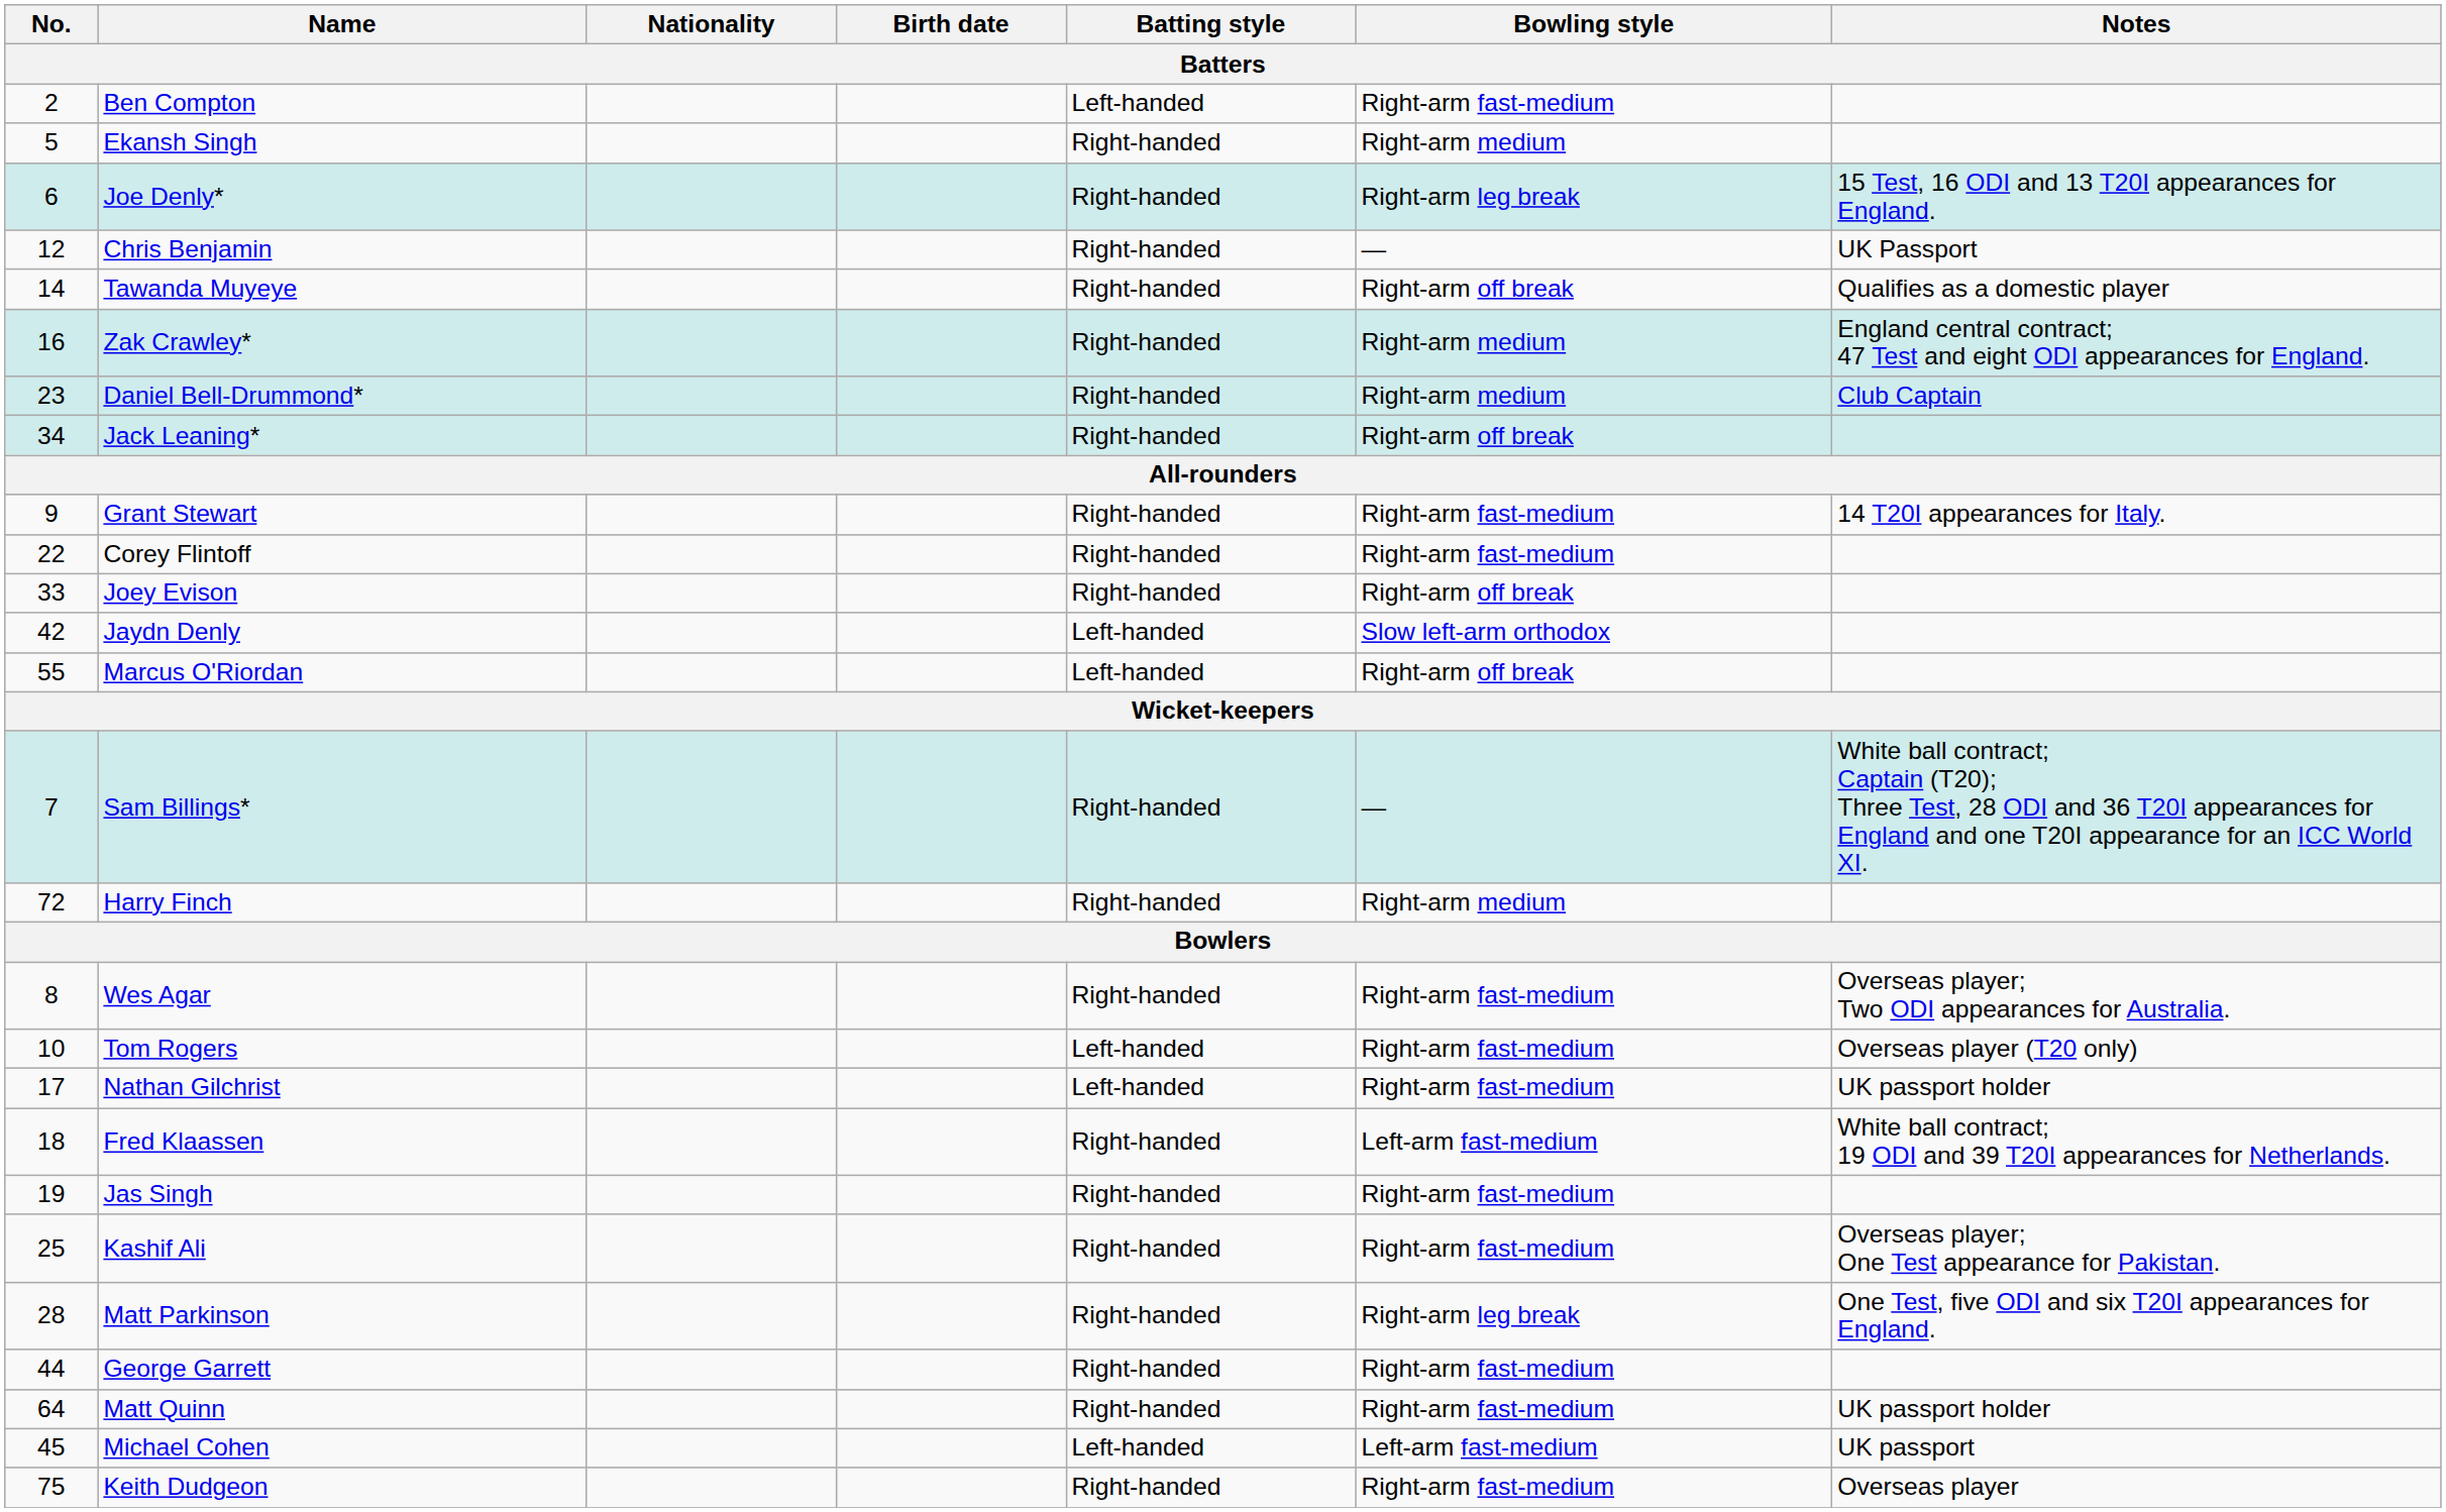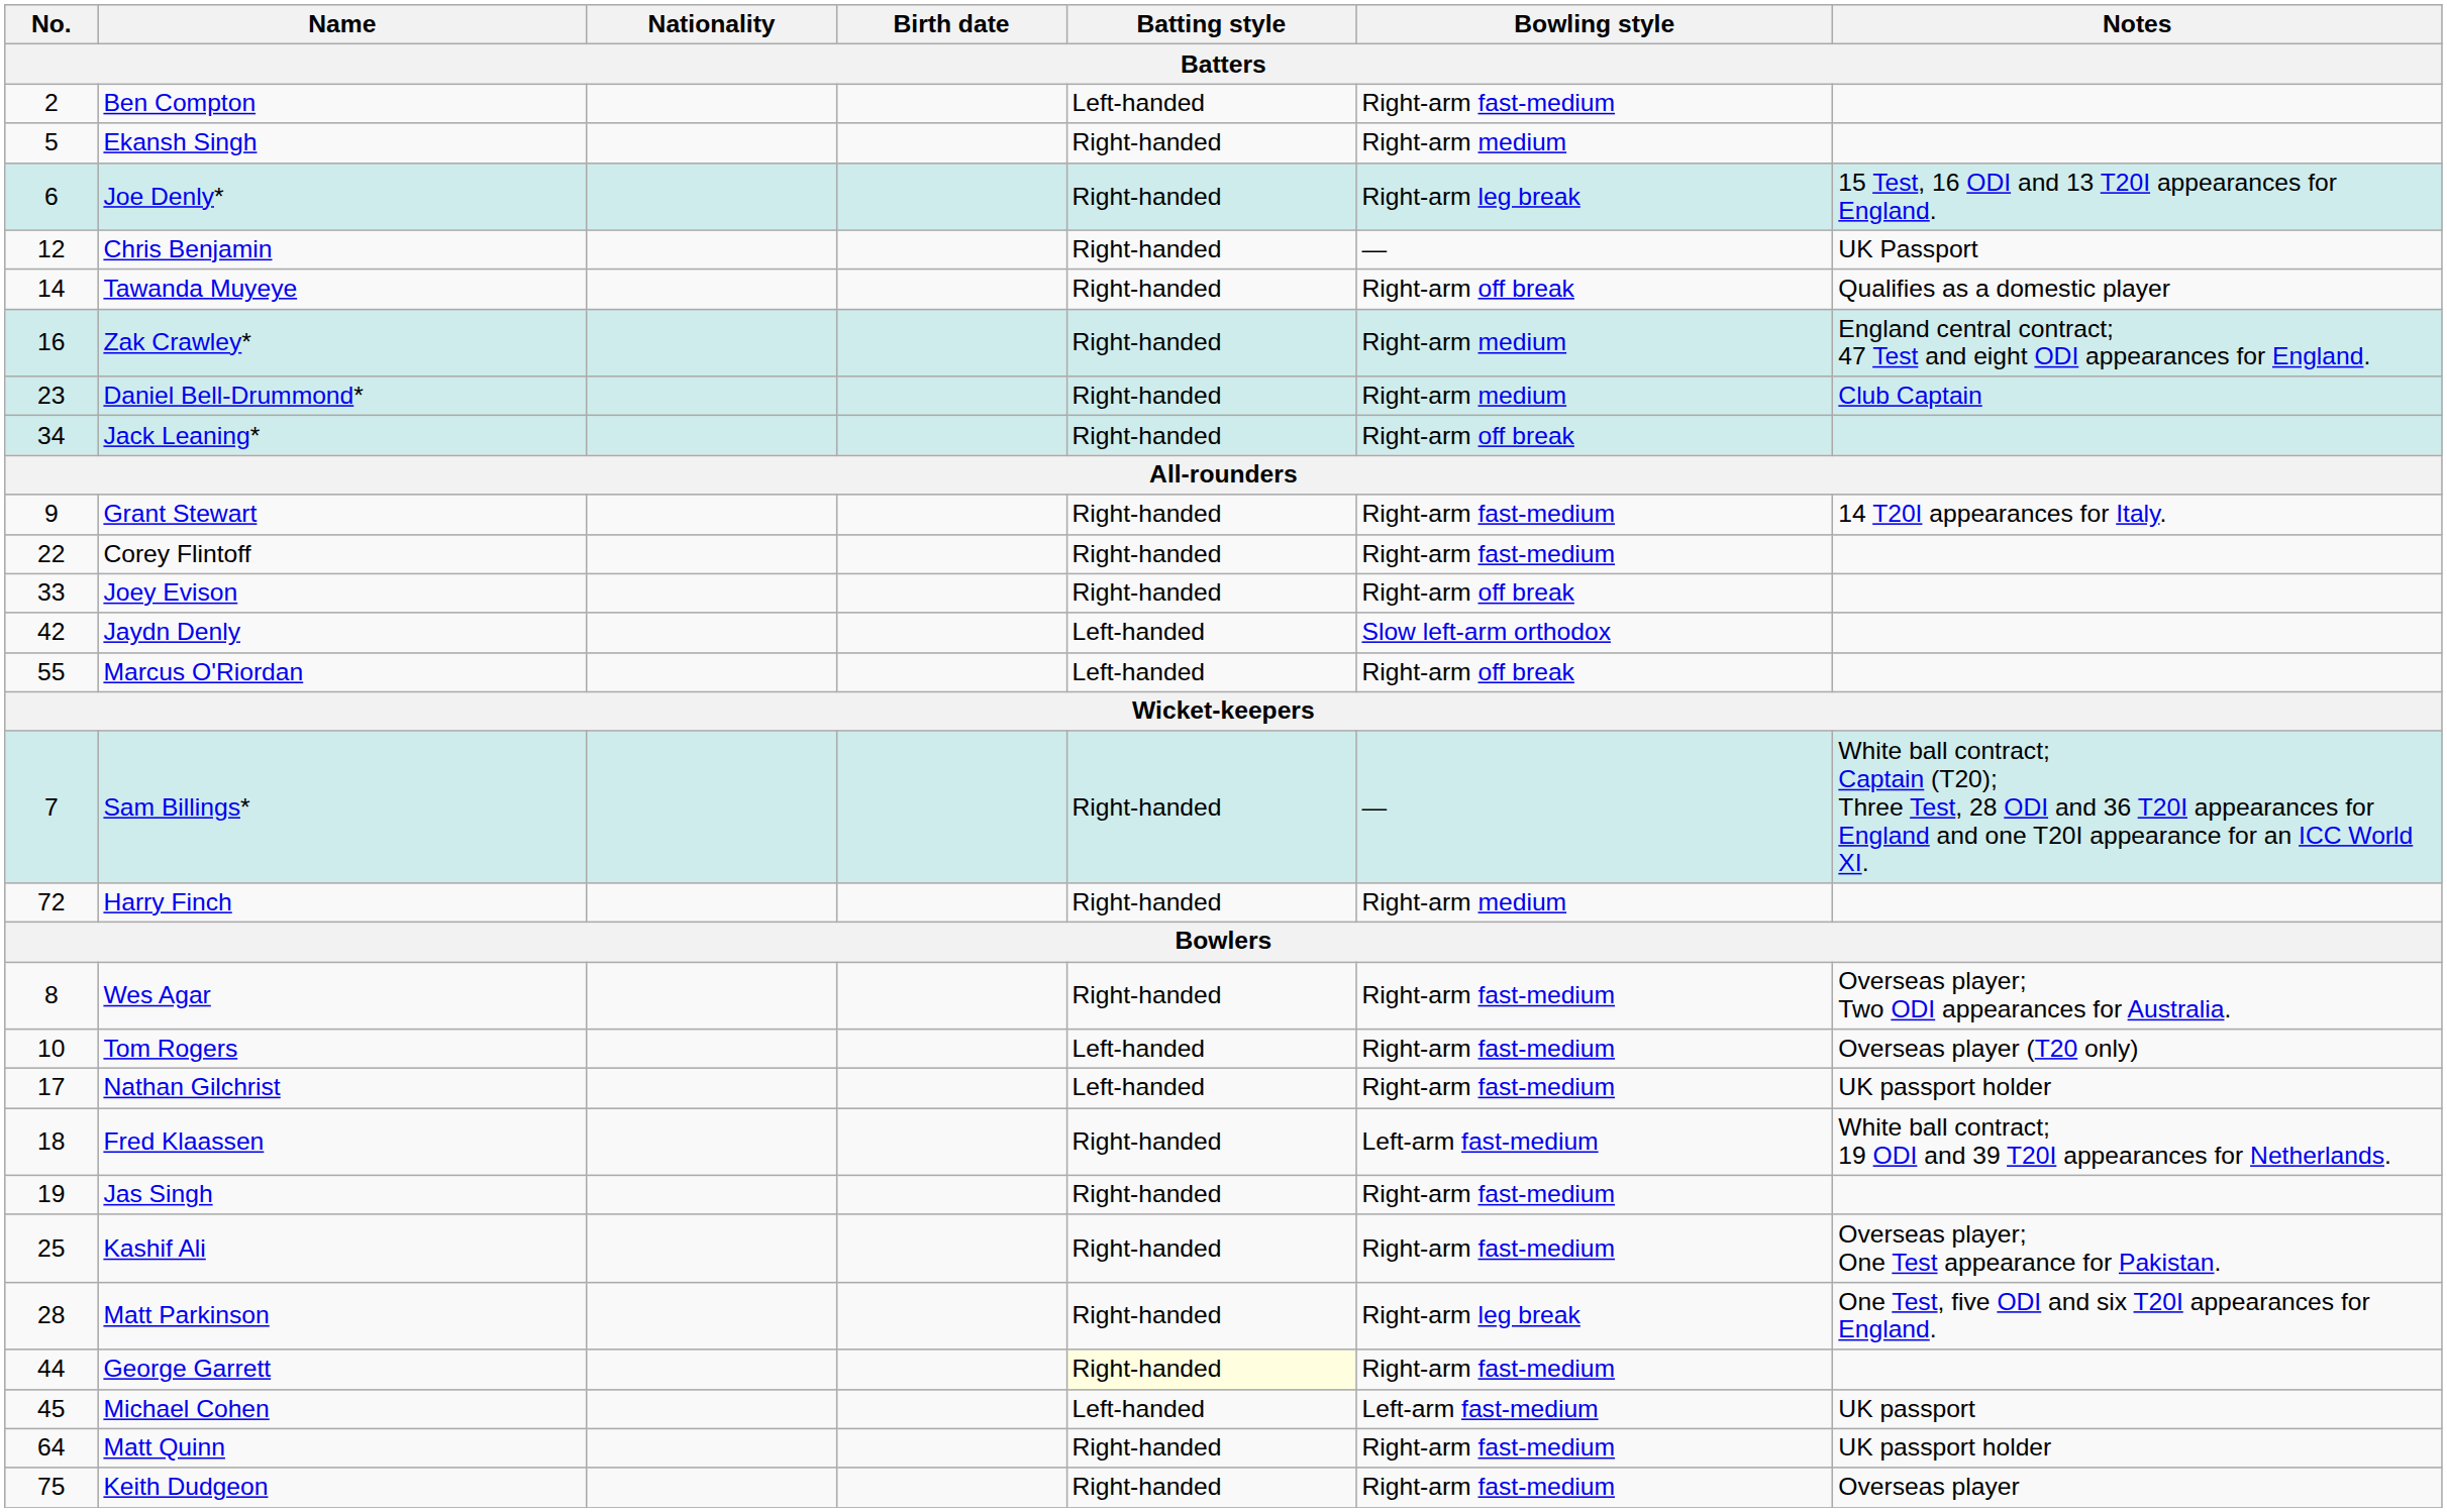George Garrett | Batting style: no background -> lightyellow background
rows swapped: Michael Cohen <-> Matt Quinn
